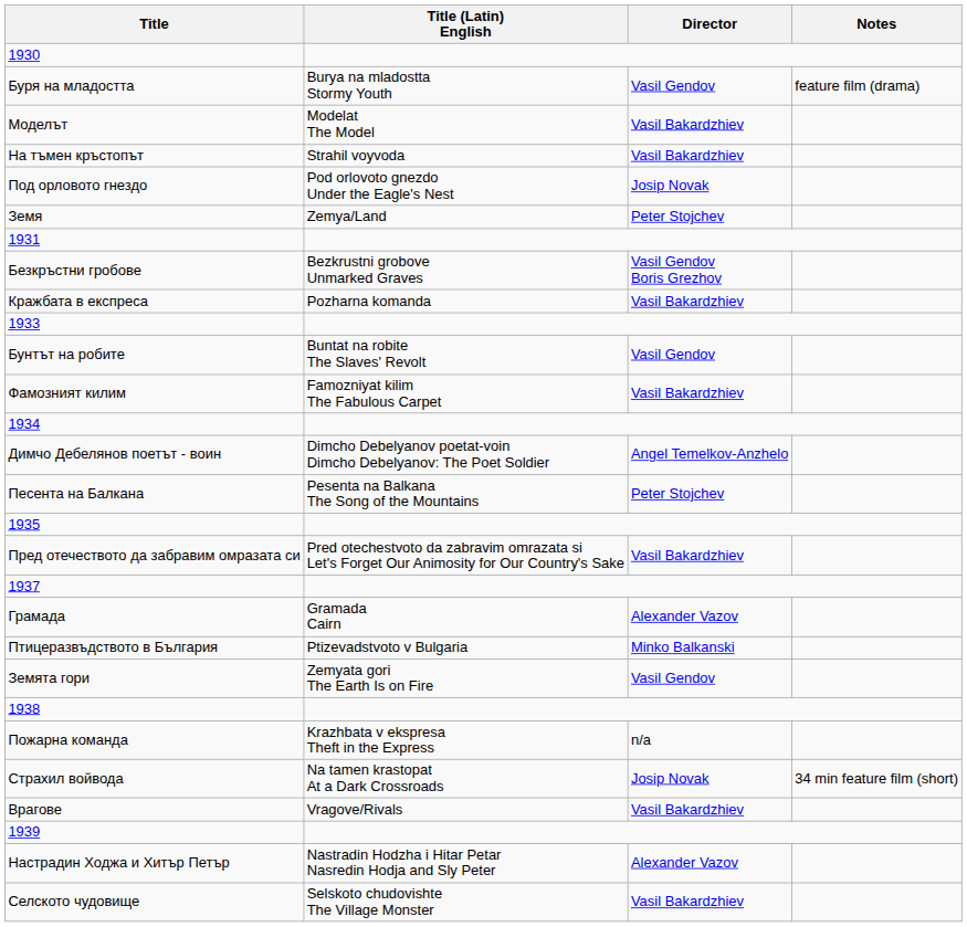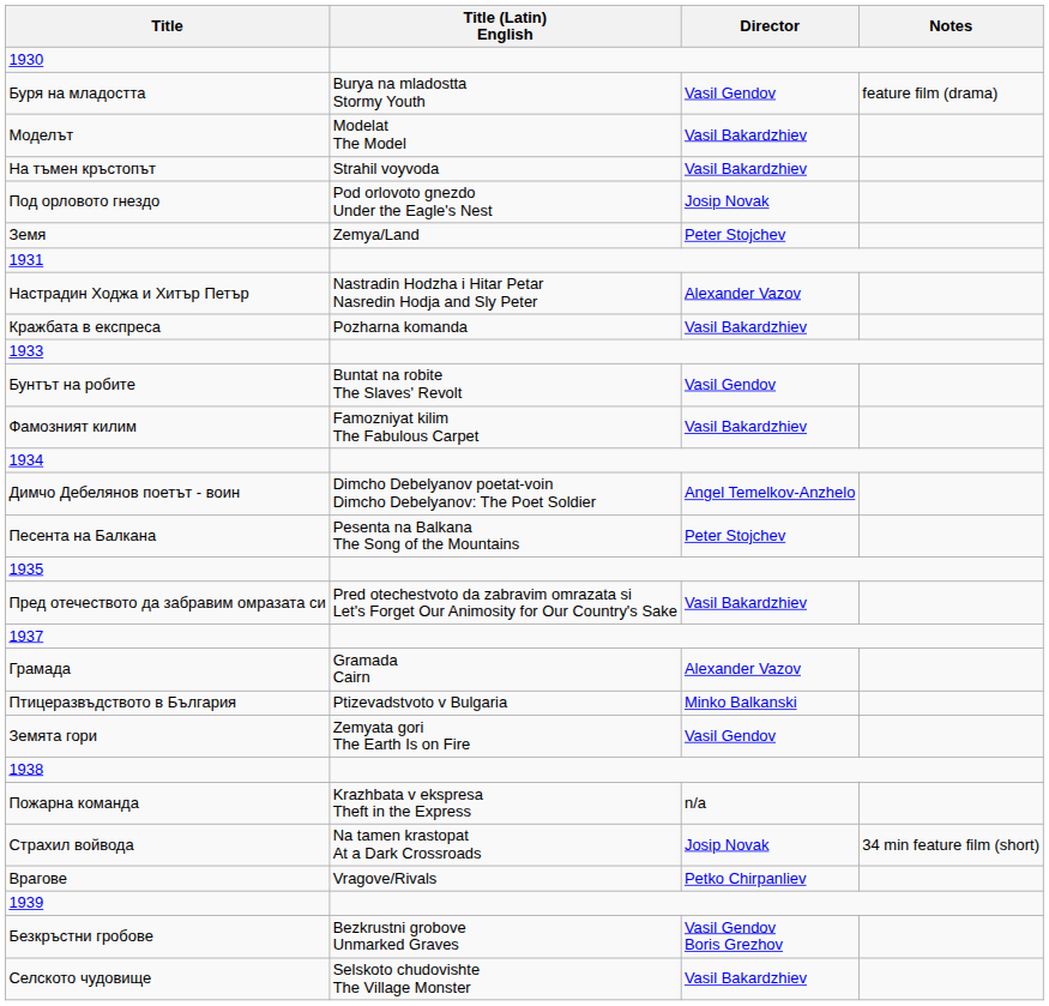rows swapped: Безкръстни гробове <-> Настрадин Ходжа и Хитър Петър
Врагове | Director: Vasil Bakardzhiev -> Petko Chirpanliev
